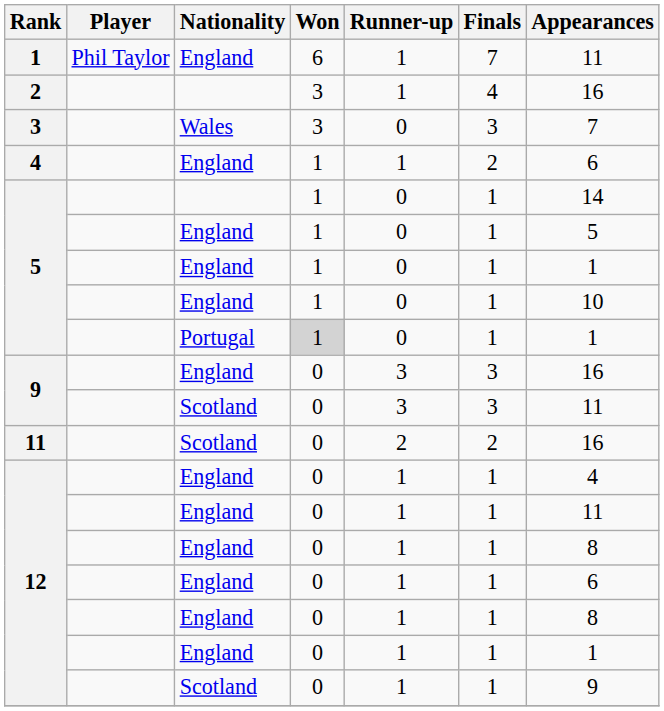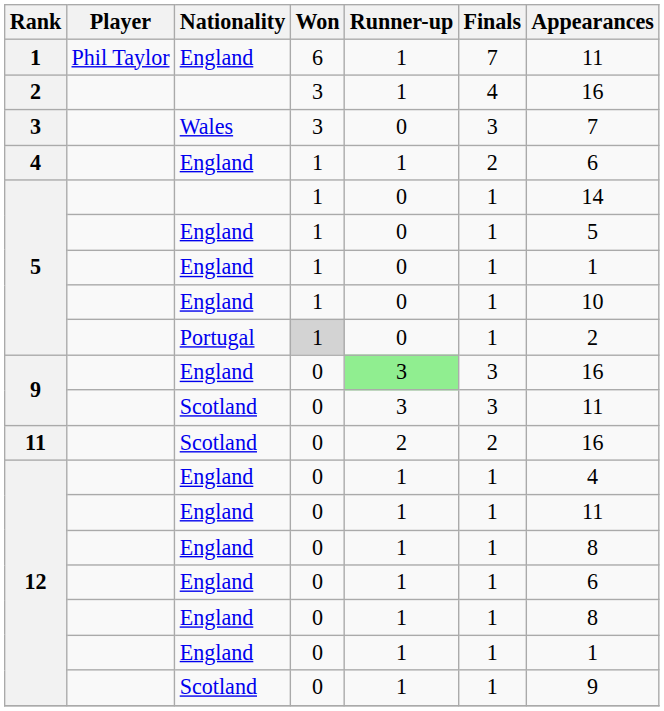5 / Portugal | Appearances: 1 -> 2
9 / England | Runner-up: no background -> lightgreen background
